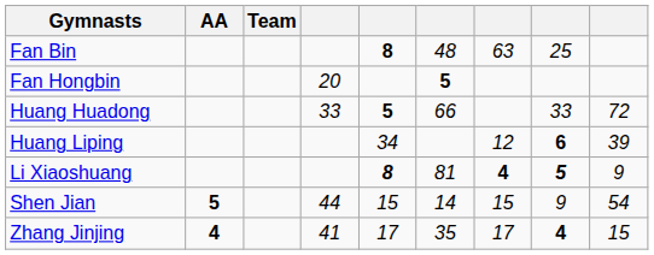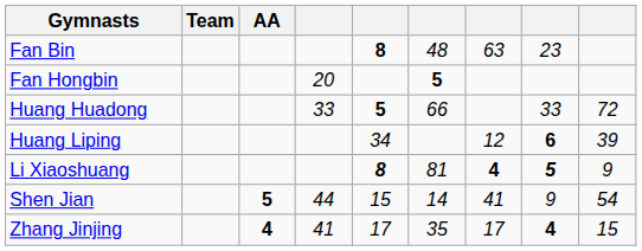columns swapped: Team <-> AA
Fan Bin | column 8: 25 -> 23
Shen Jian | column 7: 15 -> 41
